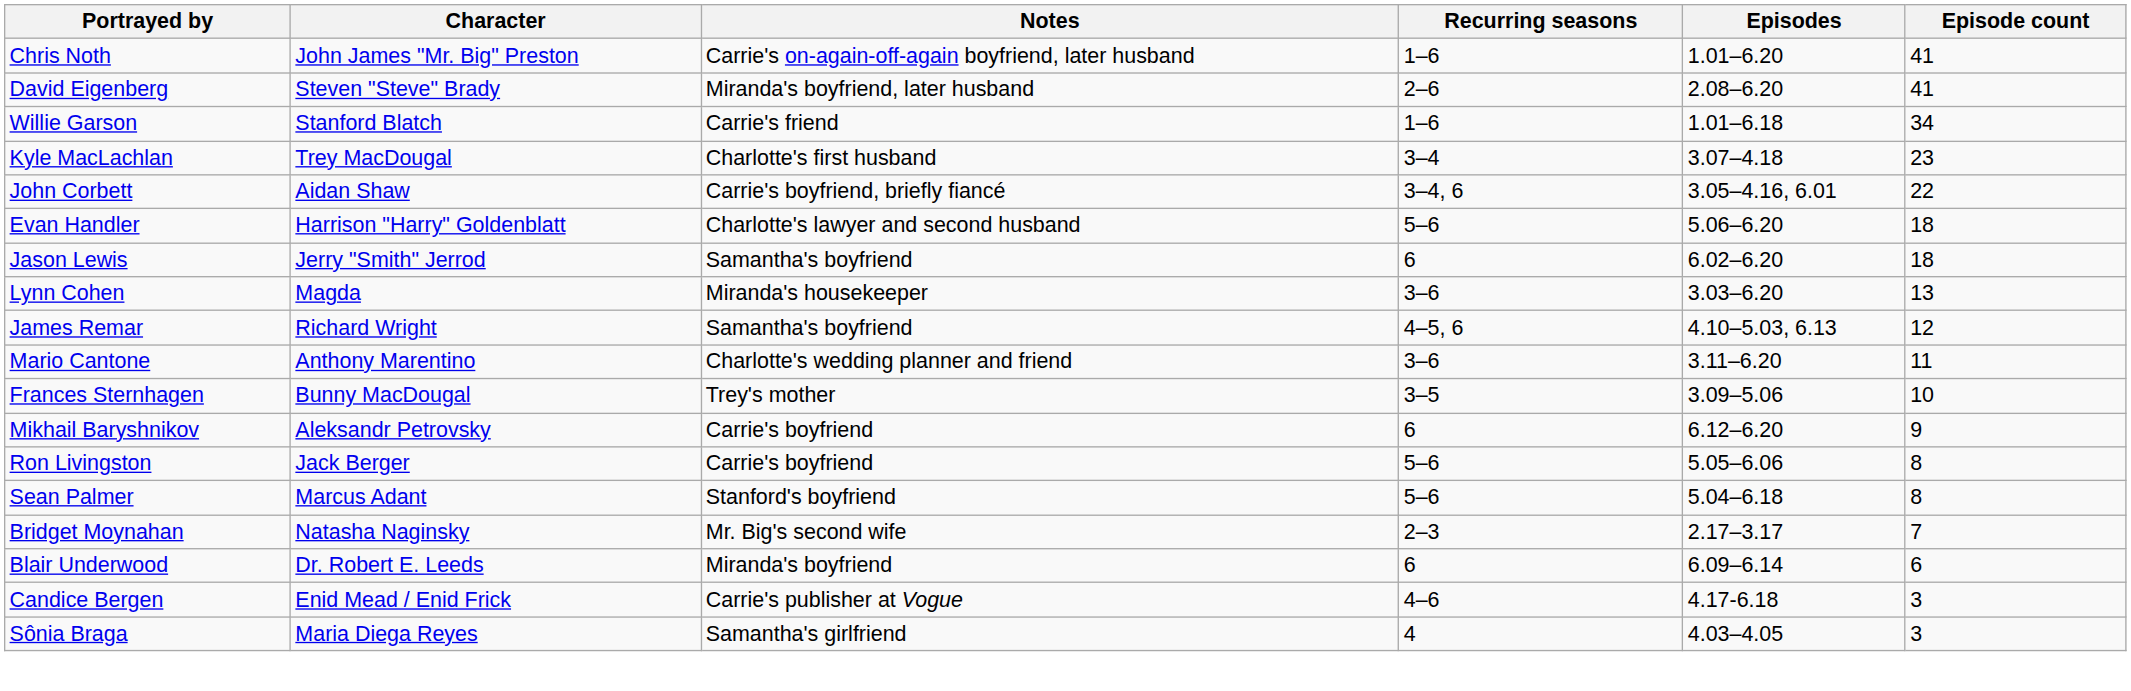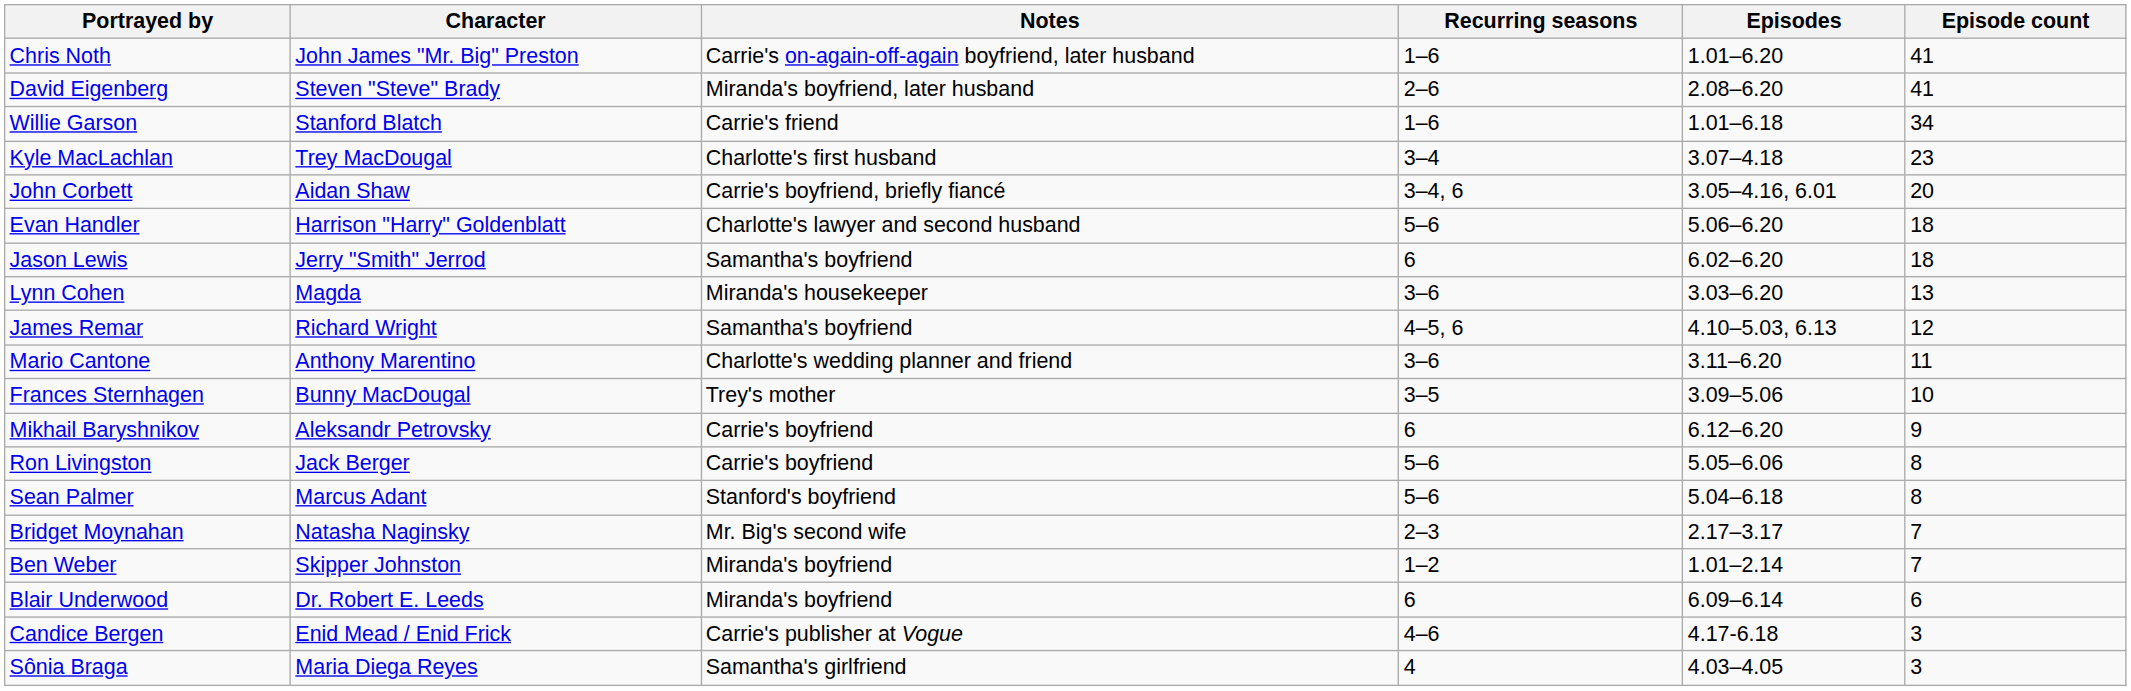John Corbett | Episode count: 22 -> 20
+ row: Ben Weber | Skipper Johnston | Miranda's boyfriend | 1–2 | 1.01–2.14 | 7
